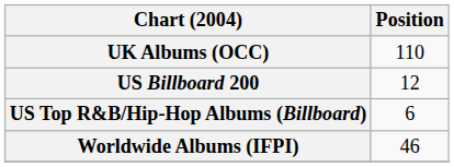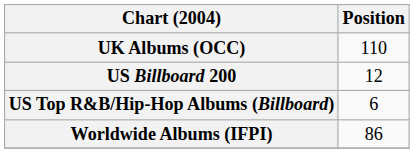Worldwide Albums (IFPI) | Position: 46 -> 86
